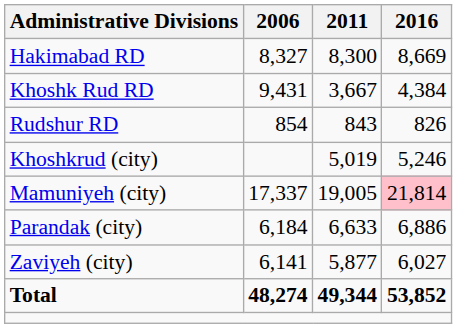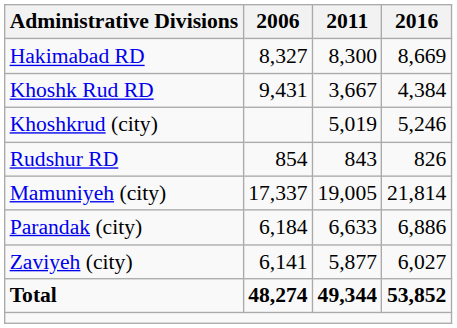rows swapped: Rudshur RD <-> Khoshkrud (city)
Mamuniyeh (city) | 2016: pink background -> no background
